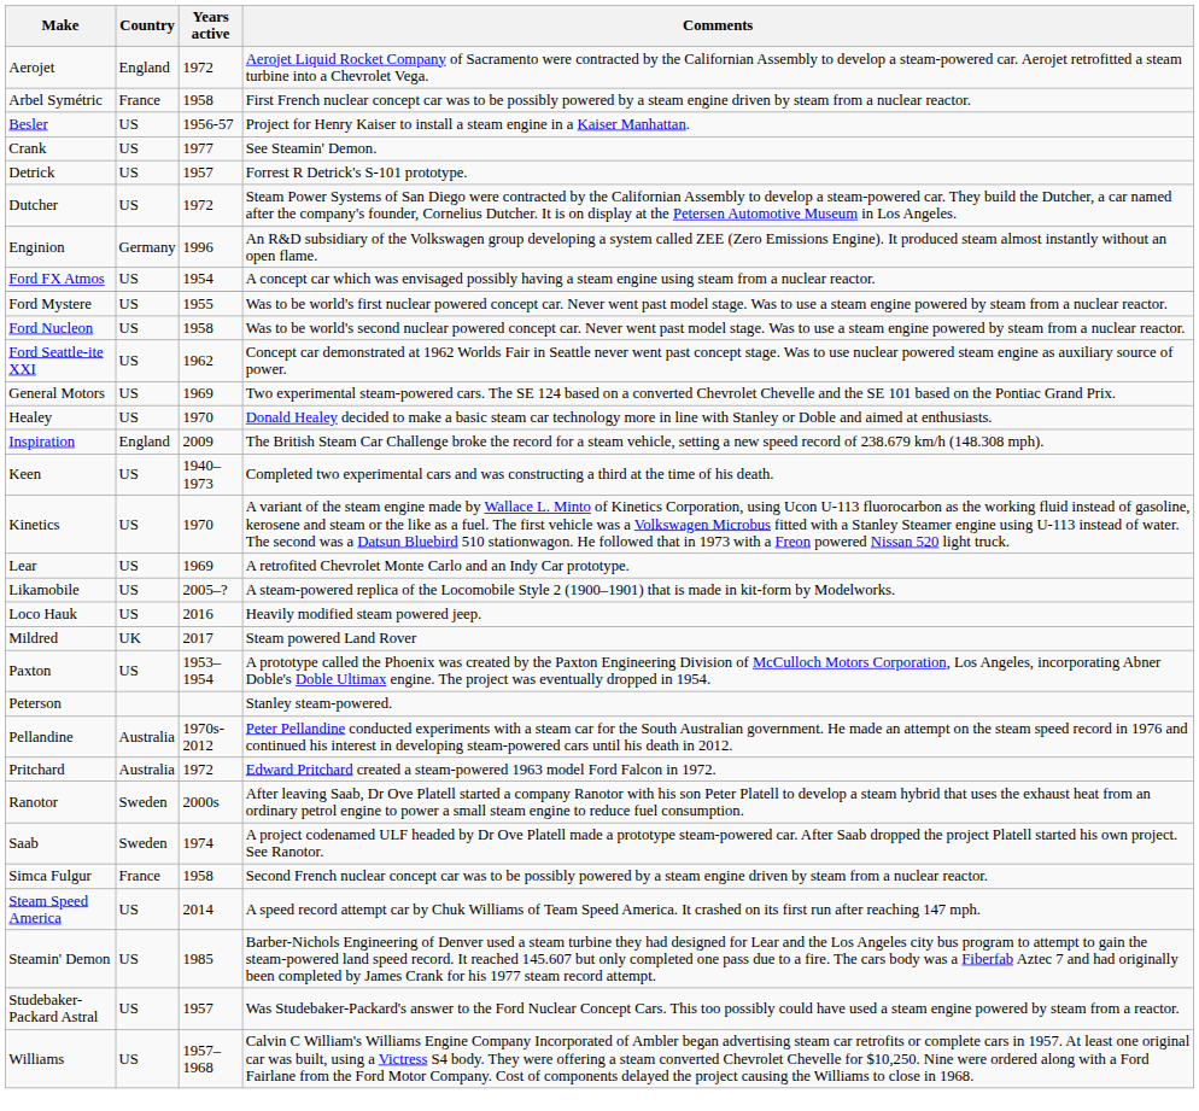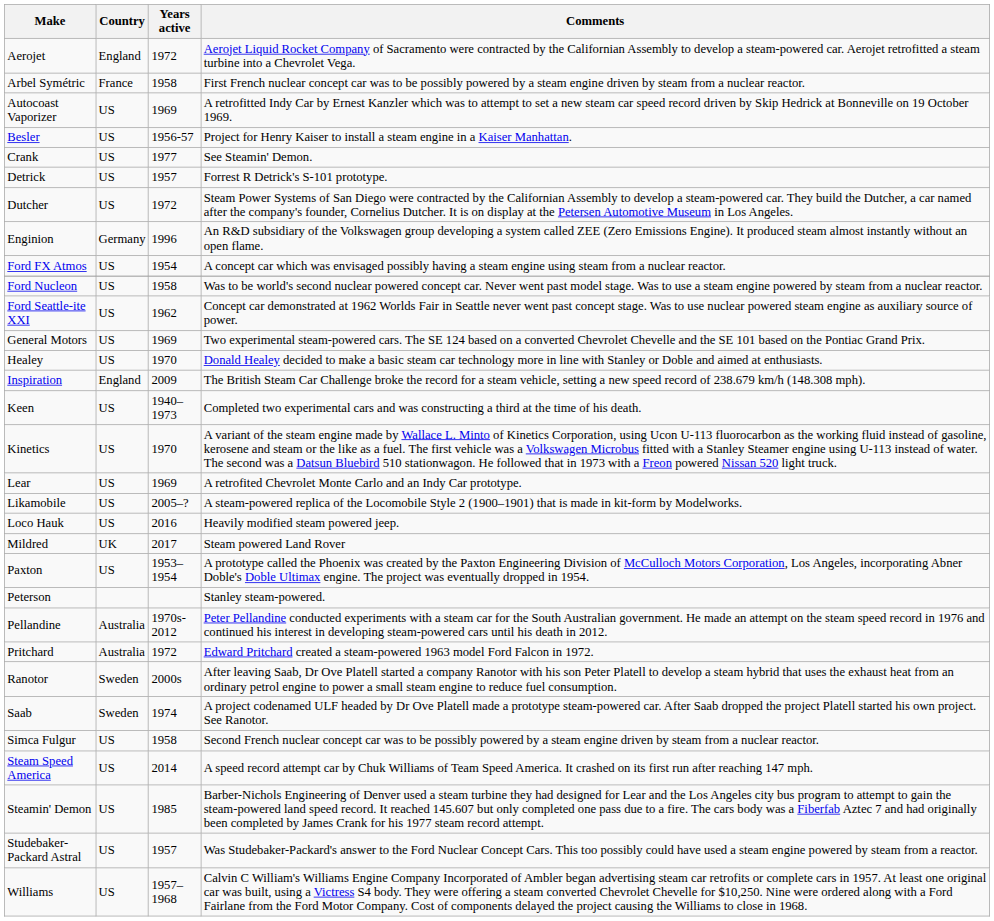+ row: Autocoast Vaporizer | US | 1969 | A retrofitted Indy Car by Ernest Kanzler which was to attempt to set a new steam car speed record driven by Skip Hedrick at Bonneville on 19 October 1969.
- row: Ford Mystere | US | 1955 | Was to be world's first nuclear powered concept car. Never went past model stage. Was to use a steam engine powered by steam from a nuclear reactor.
Simca Fulgur | Country: France -> US
